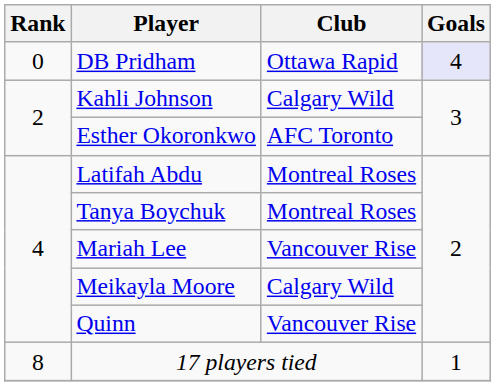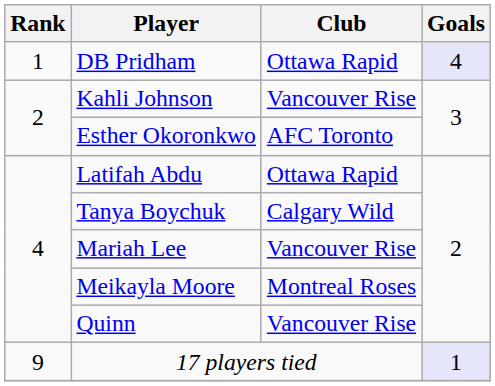DB Pridham | Rank: 0 -> 1
Kahli Johnson | Club: Calgary Wild -> Vancouver Rise
Latifah Abdu | Club: Montreal Roses -> Ottawa Rapid
Tanya Boychuk | Club: Montreal Roses -> Calgary Wild
Meikayla Moore | Club: Calgary Wild -> Montreal Roses
17 players tied | Rank: 8 -> 9
17 players tied | Goals: no background -> lavender background
